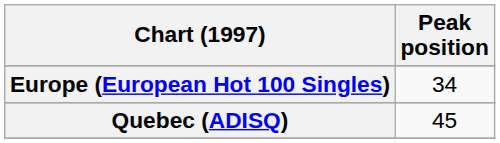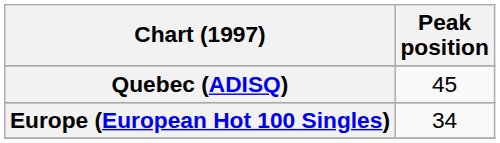rows swapped: Europe (European Hot 100 Singles) <-> Quebec (ADISQ)
